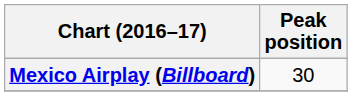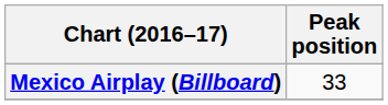Mexico Airplay (Billboard) | Peak position: 30 -> 33
